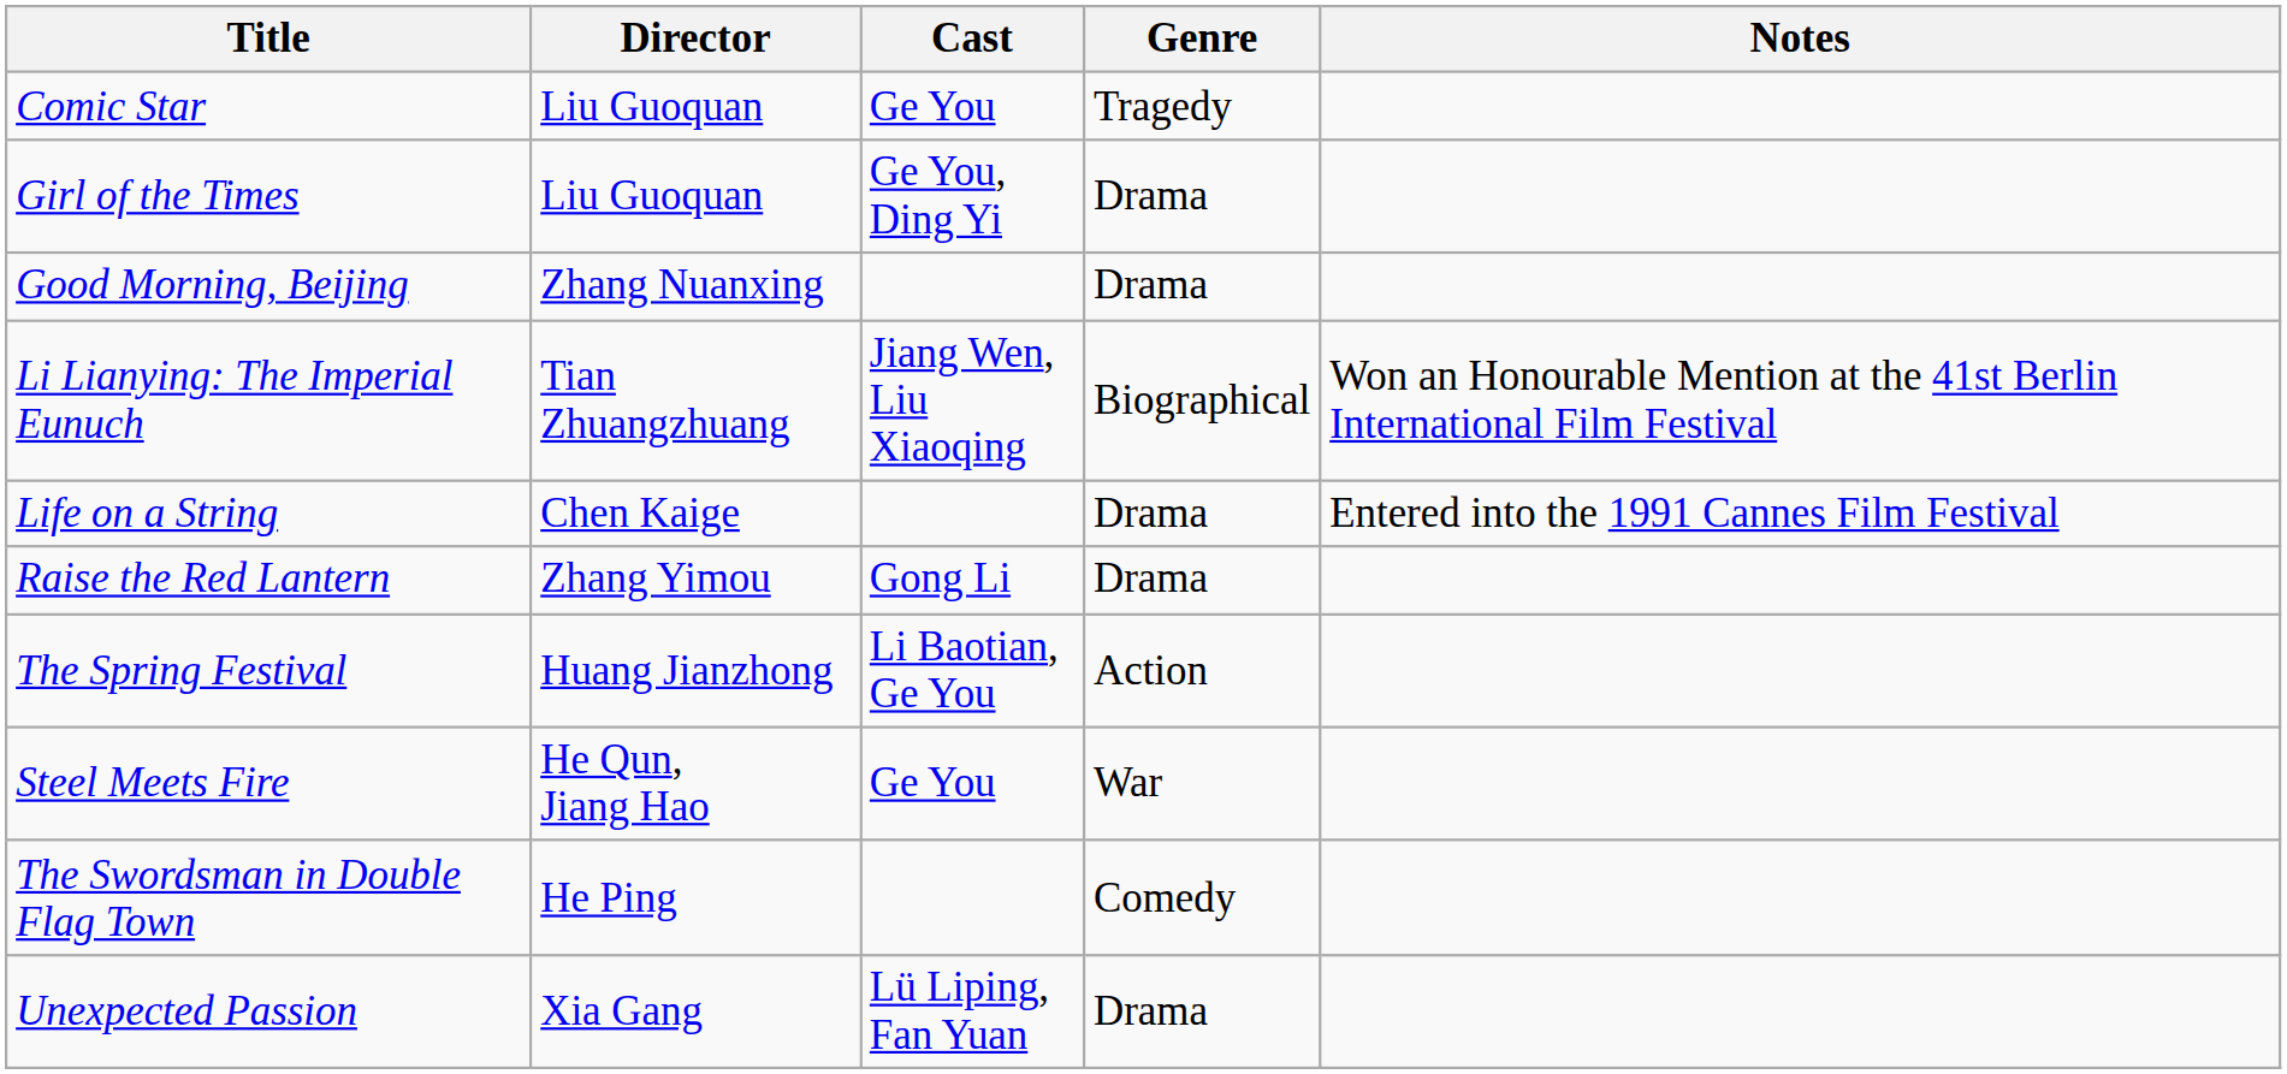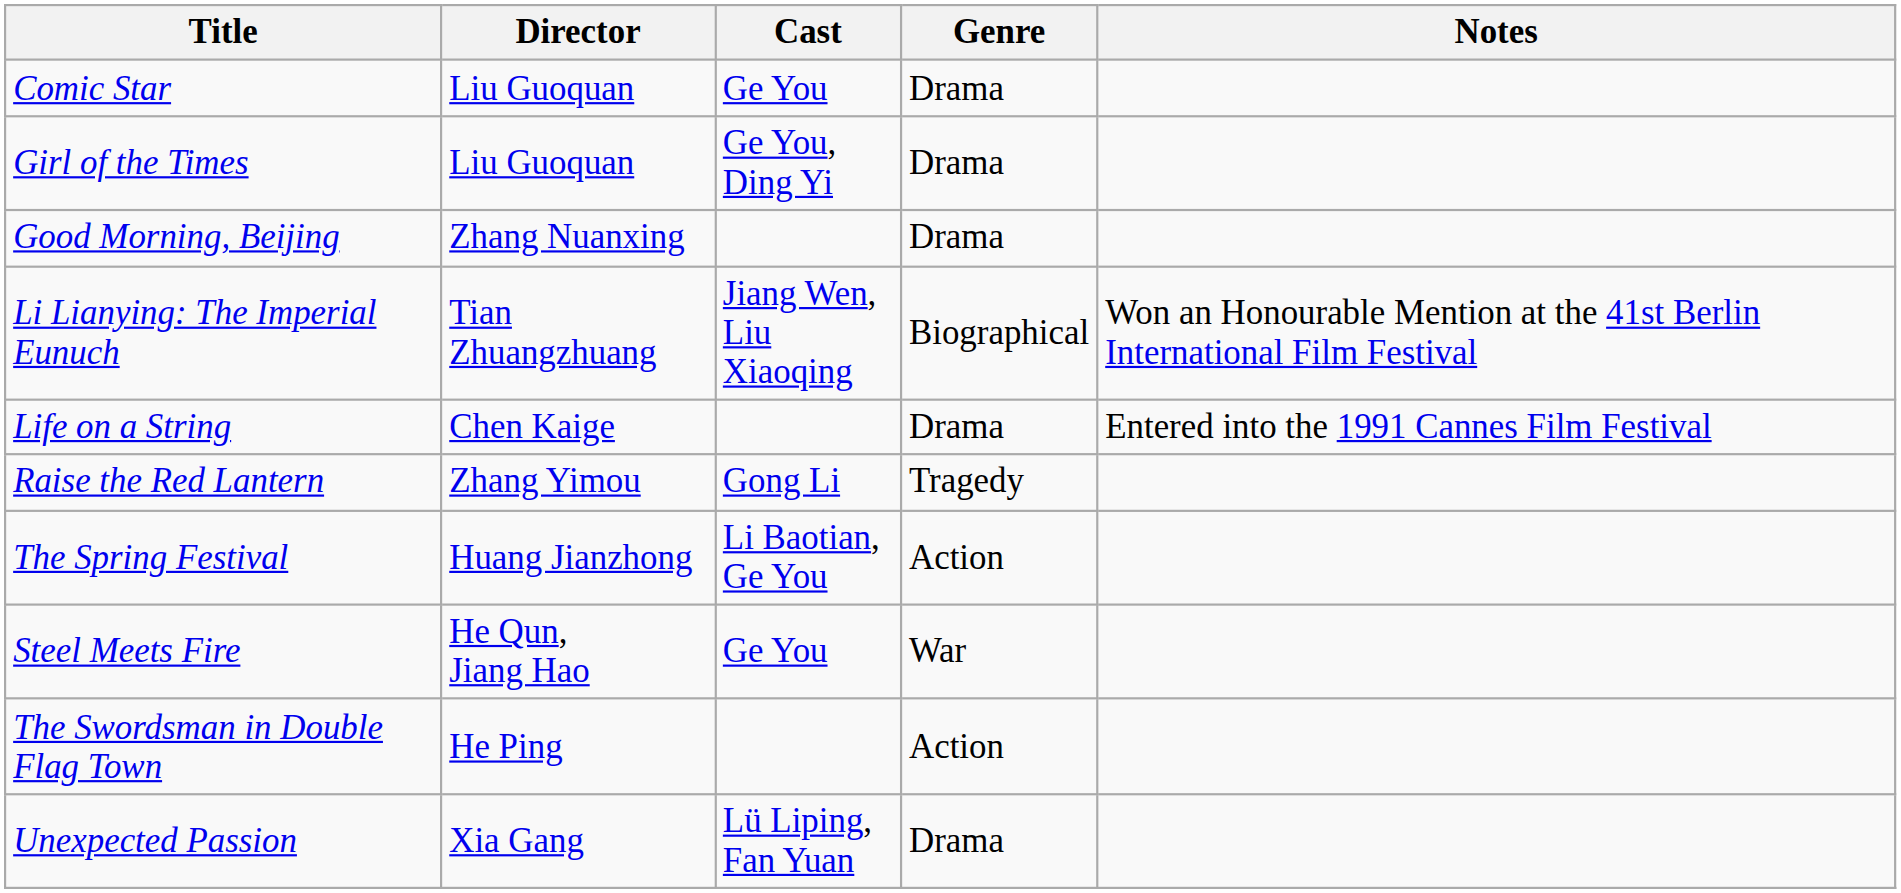Comic Star | Genre: Tragedy -> Drama
Raise the Red Lantern | Genre: Drama -> Tragedy
The Swordsman in Double Flag Town | Genre: Comedy -> Action
